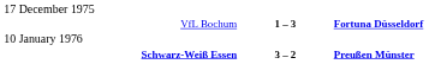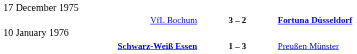VfL Bochum | column 2: 1 – 3 -> 3 – 2
Schwarz-Weiß Essen | column 2: 3 – 2 -> 1 – 3
Schwarz-Weiß Essen | column 3: bold -> normal
